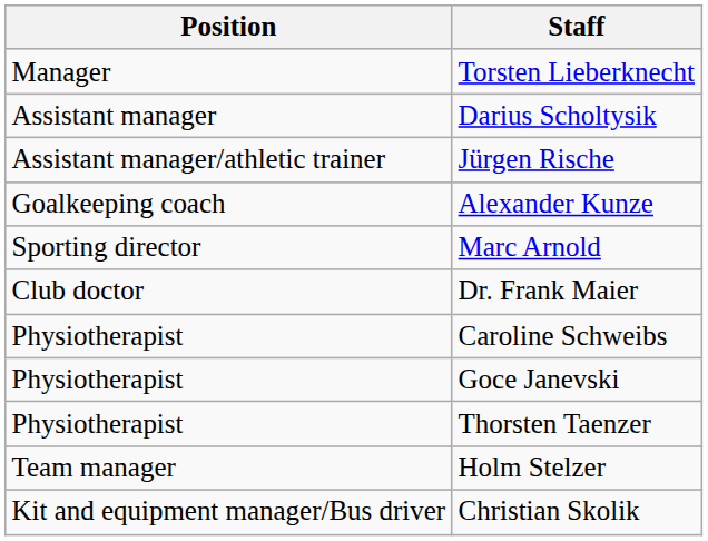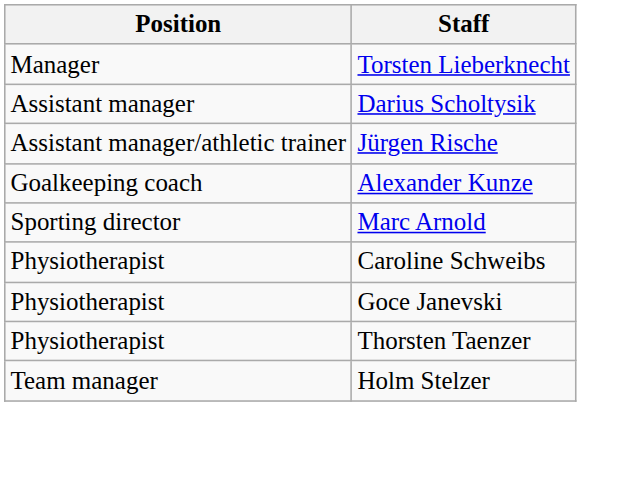- row: Club doctor | Dr. Frank Maier
- row: Kit and equipment manager/Bus driver | Christian Skolik
